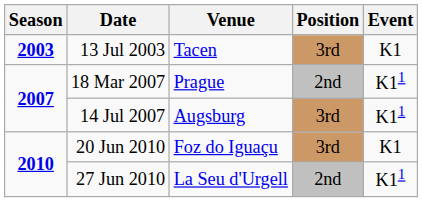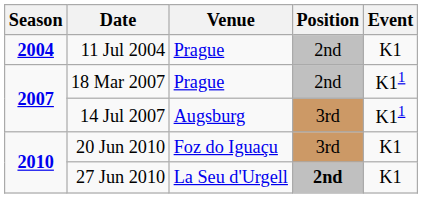- row: 2003 | 13 Jul 2003 | Tacen | 3rd | K1
+ row: 2004 | 11 Jul 2004 | Prague | 2nd | K1
27 Jun 2010 | Position: normal -> bold
27 Jun 2010 | Event: K11 -> K1
